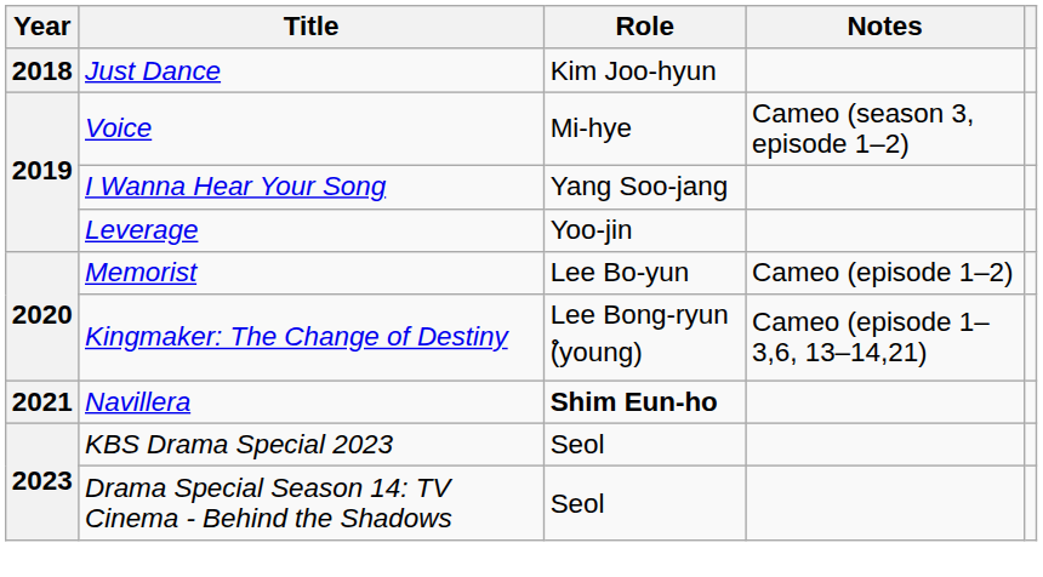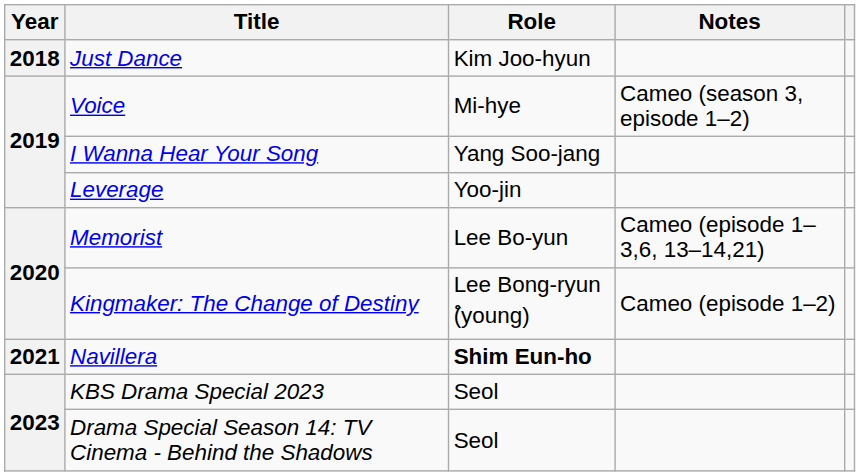Memorist | Notes: Cameo (episode 1–2) -> Cameo (episode 1–3,6, 13–14,21)
Kingmaker: The Change of Destiny | Notes: Cameo (episode 1–3,6, 13–14,21) -> Cameo (episode 1–2)
